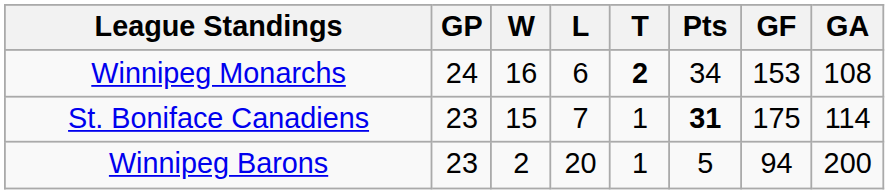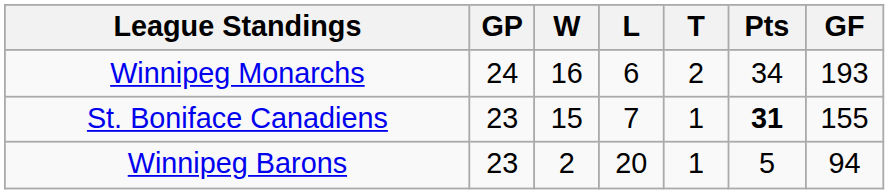- column: GA | 108 | 114 | 200
Winnipeg Monarchs | T: bold -> normal
Winnipeg Monarchs | GF: 153 -> 193
St. Boniface Canadiens | GF: 175 -> 155
